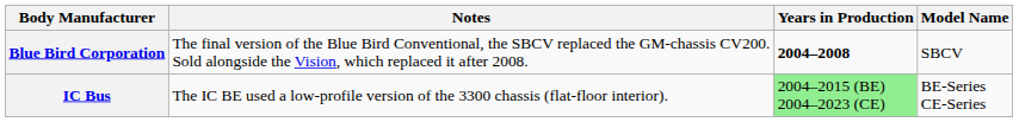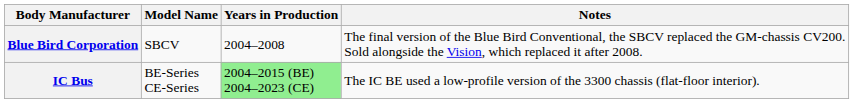columns swapped: Model Name <-> Notes
Blue Bird Corporation | Years in Production: bold -> normal
